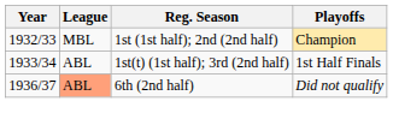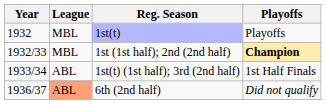+ row: 1932 | MBL | 1st(t) | Playoffs
1st (1st half); 2nd (2nd half) | Playoffs: normal -> bold
